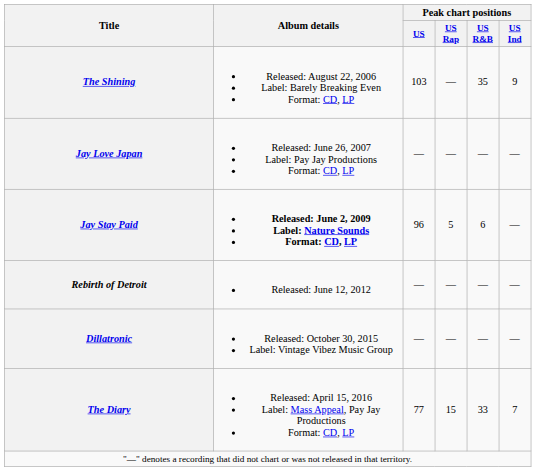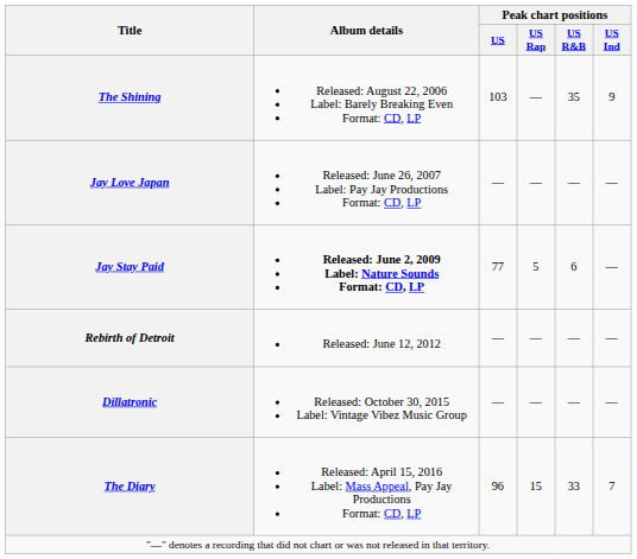Jay Stay Paid | Peak chart positions / US: 96 -> 77
The Diary | Peak chart positions / US: 77 -> 96
